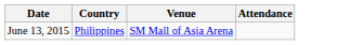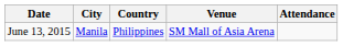+ column: City | Manila
